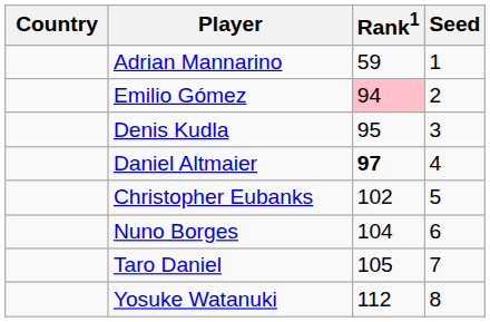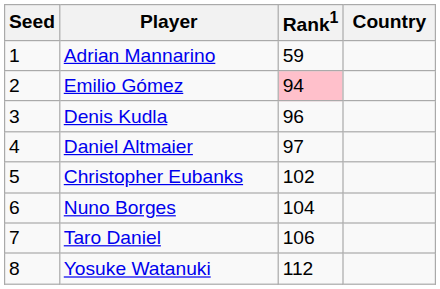columns swapped: Country <-> Seed
Denis Kudla | Rank1: 95 -> 96
Daniel Altmaier | Rank1: bold -> normal
Taro Daniel | Rank1: 105 -> 106
